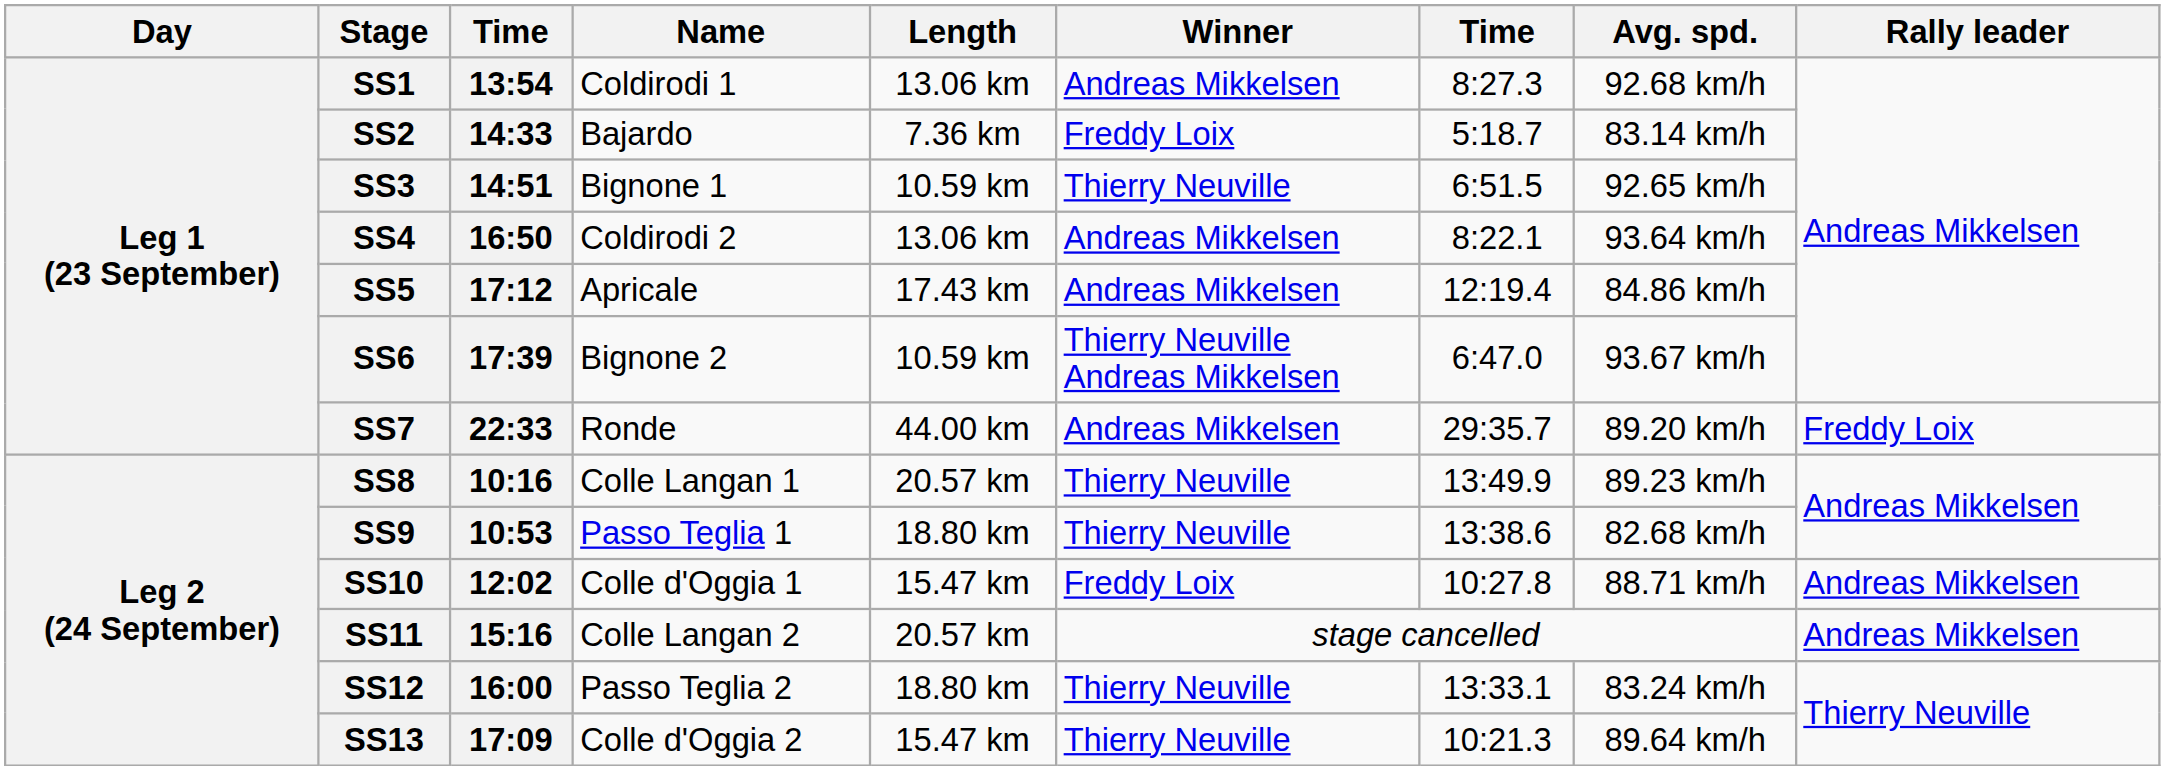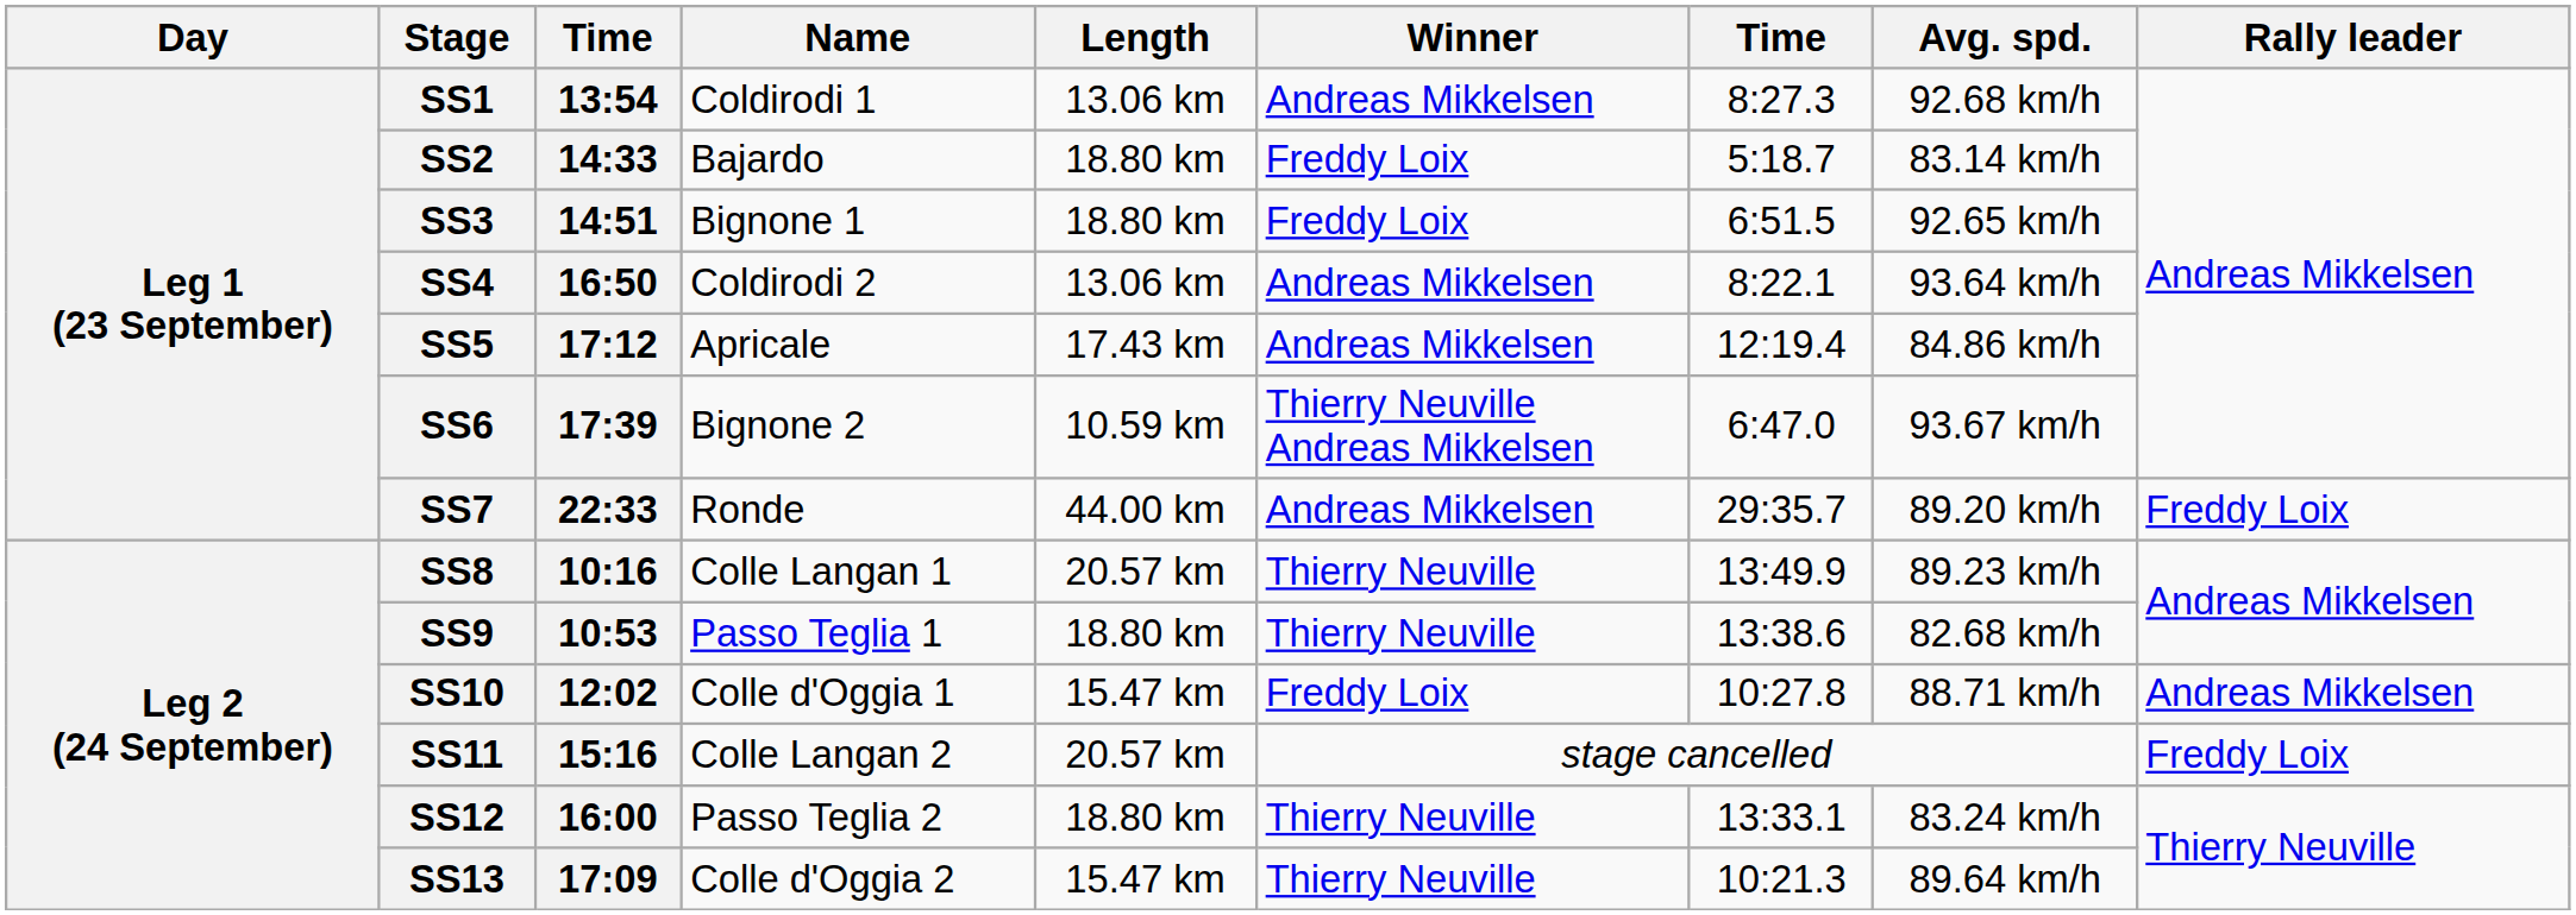SS2 | Length: 7.36 km -> 18.80 km
SS3 | Length: 10.59 km -> 18.80 km
SS3 | Winner: Thierry Neuville -> Freddy Loix
SS11 | Rally leader: Andreas Mikkelsen -> Freddy Loix
